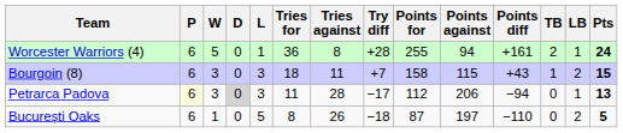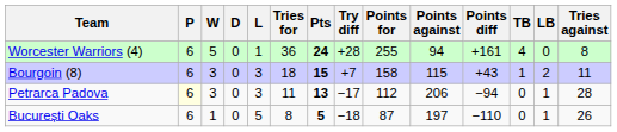columns swapped: Tries against <-> Pts
Worcester Warriors (4) | TB: 2 -> 4
Worcester Warriors (4) | LB: 1 -> 0
Petrarca Padova | D: lightgrey background -> no background
București Oaks | LB: 2 -> 1
